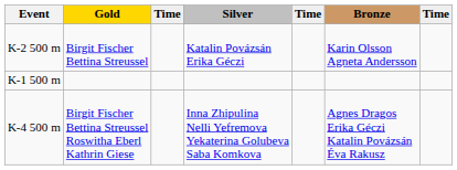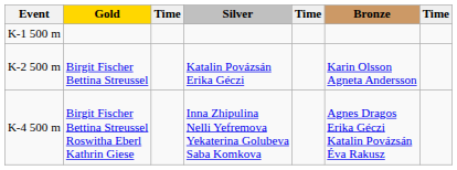rows swapped: K-1 500 m <-> K-2 500 m
